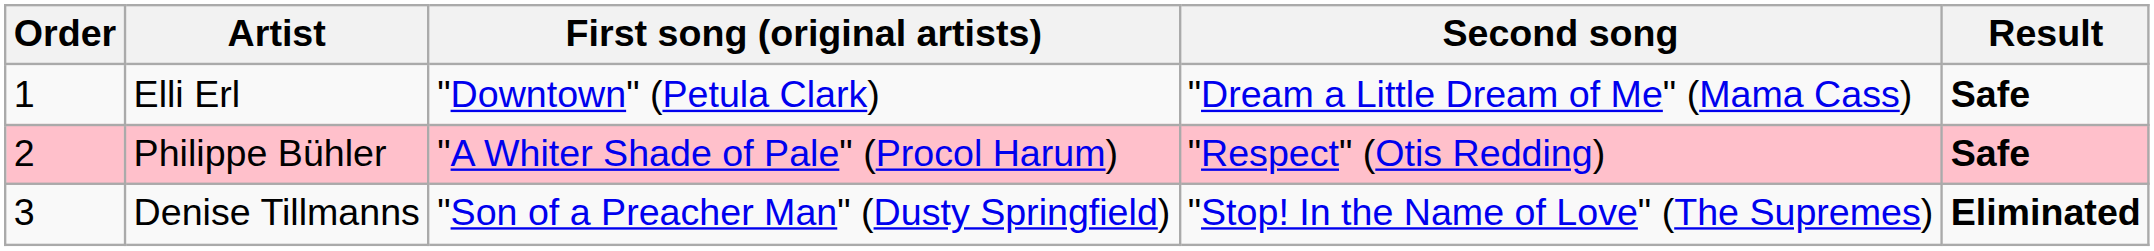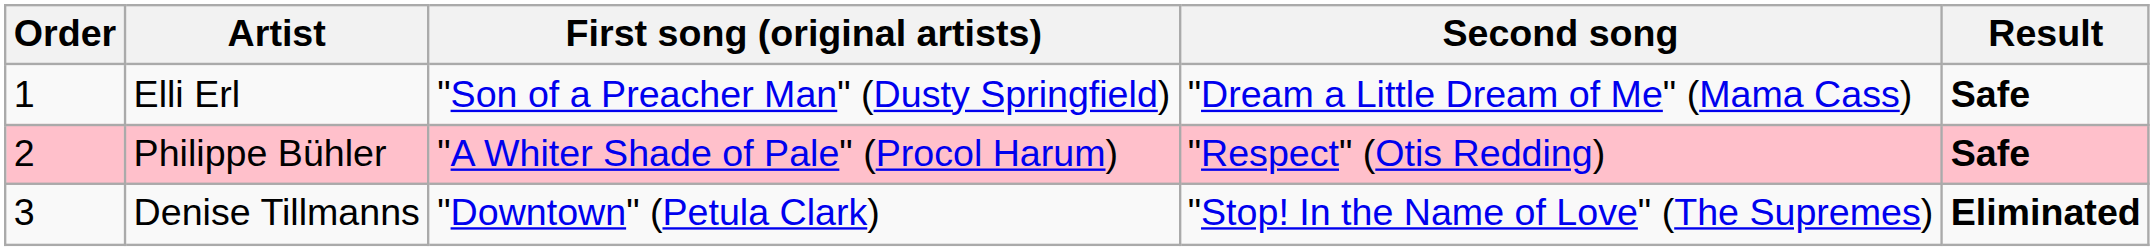Elli Erl | First song (original artists): "Downtown" (Petula Clark) -> "Son of a Preacher Man" (Dusty Springfield)
Denise Tillmanns | First song (original artists): "Son of a Preacher Man" (Dusty Springfield) -> "Downtown" (Petula Clark)
